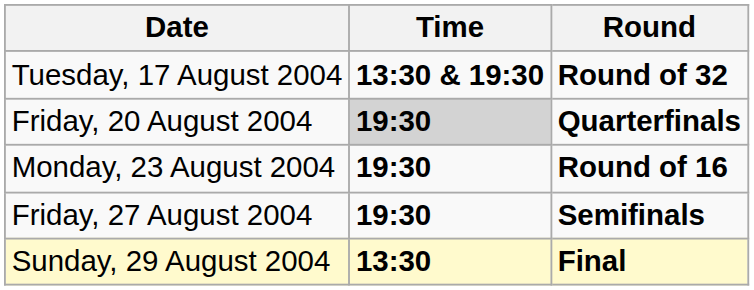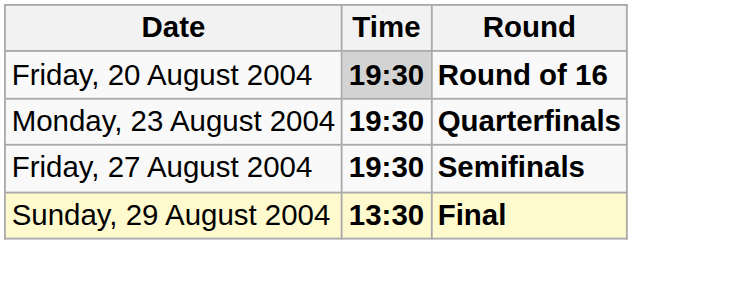- row: Tuesday, 17 August 2004 | 13:30 & 19:30 | Round of 32
Friday, 20 August 2004 | Round: Quarterfinals -> Round of 16
Monday, 23 August 2004 | Round: Round of 16 -> Quarterfinals
